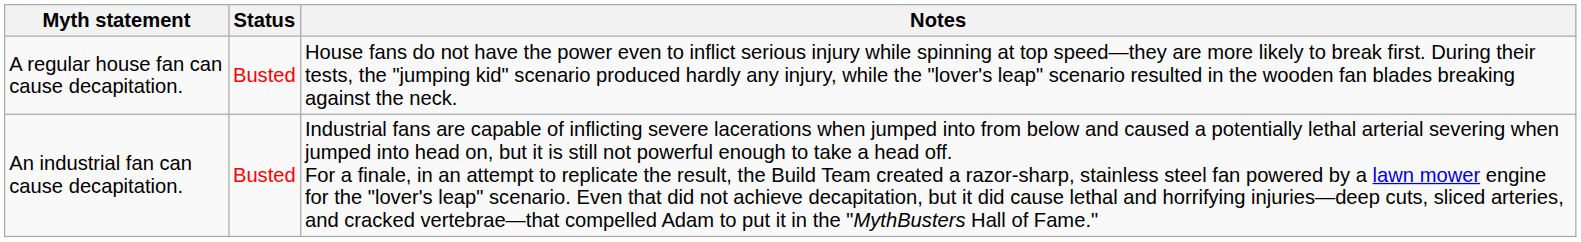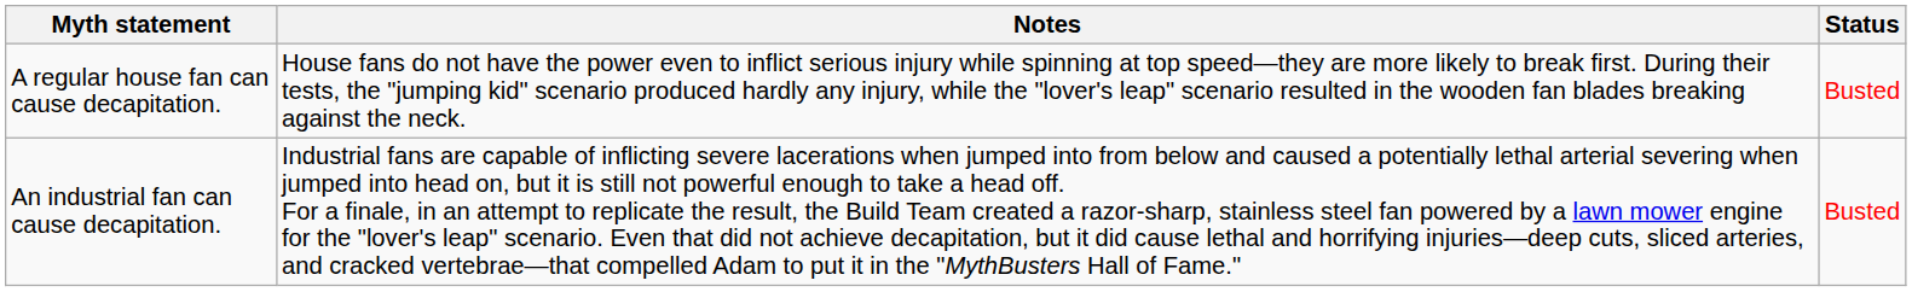columns swapped: Status <-> Notes
